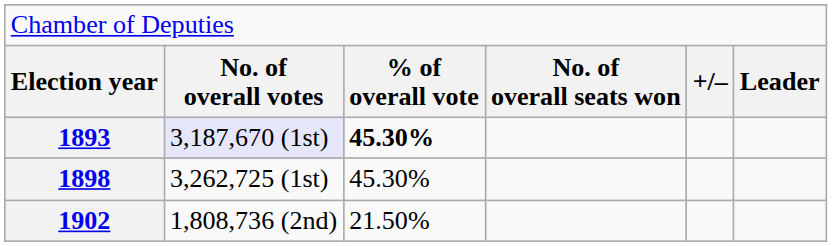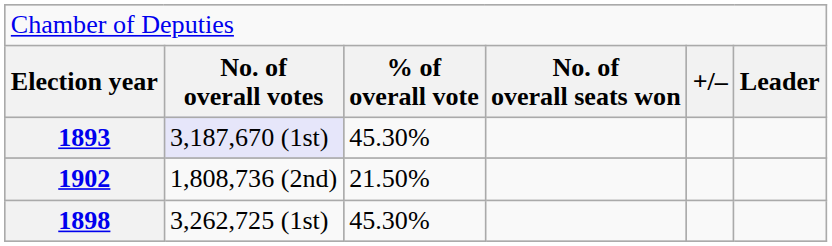1893 | column 3: bold -> normal
rows swapped: 1898 <-> 1902
